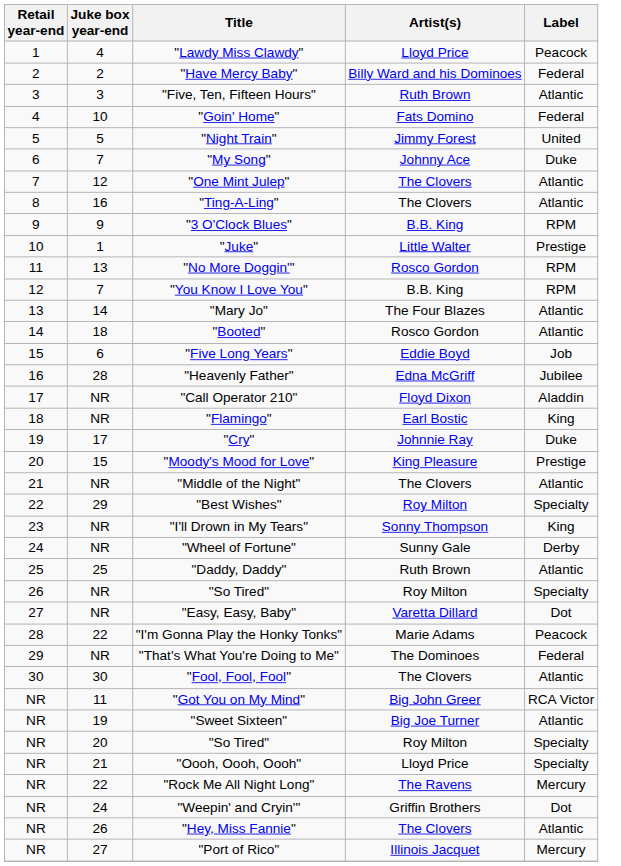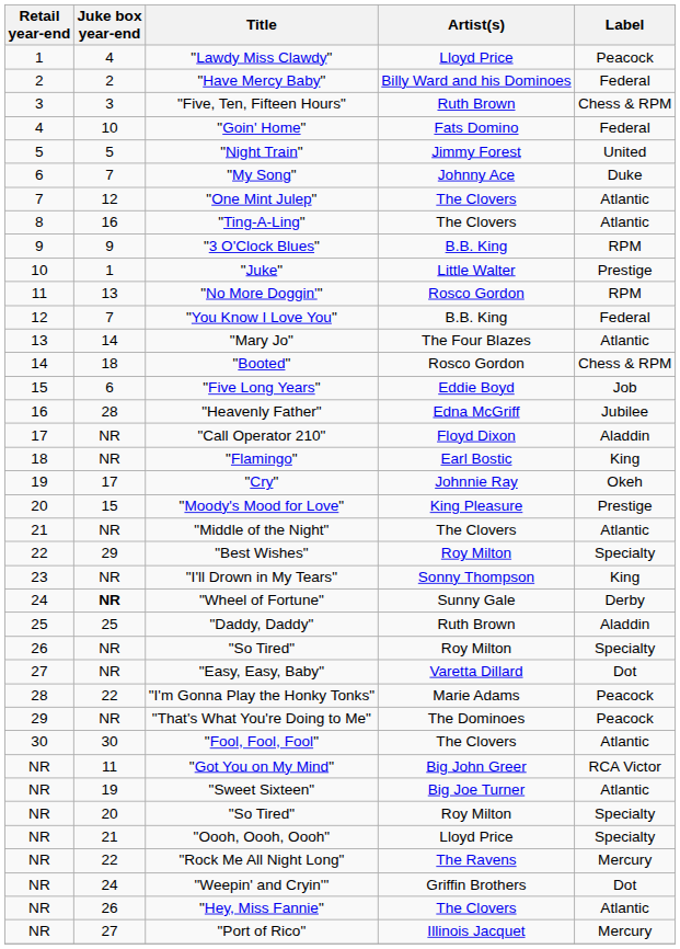"Five, Ten, Fifteen Hours" | Label: Atlantic -> Chess & RPM
"You Know I Love You" | Label: RPM -> Federal
"Booted" | Label: Atlantic -> Chess & RPM
"Cry" | Label: Duke -> Okeh
"Wheel of Fortune" | Juke box year-end: normal -> bold
"Daddy, Daddy" | Label: Atlantic -> Aladdin
"That's What You're Doing to Me" | Label: Federal -> Peacock
